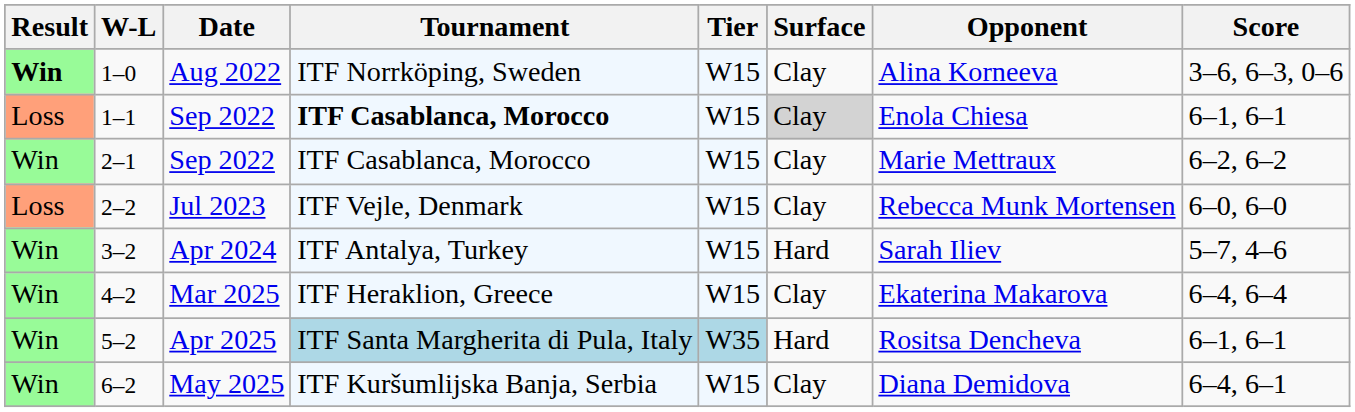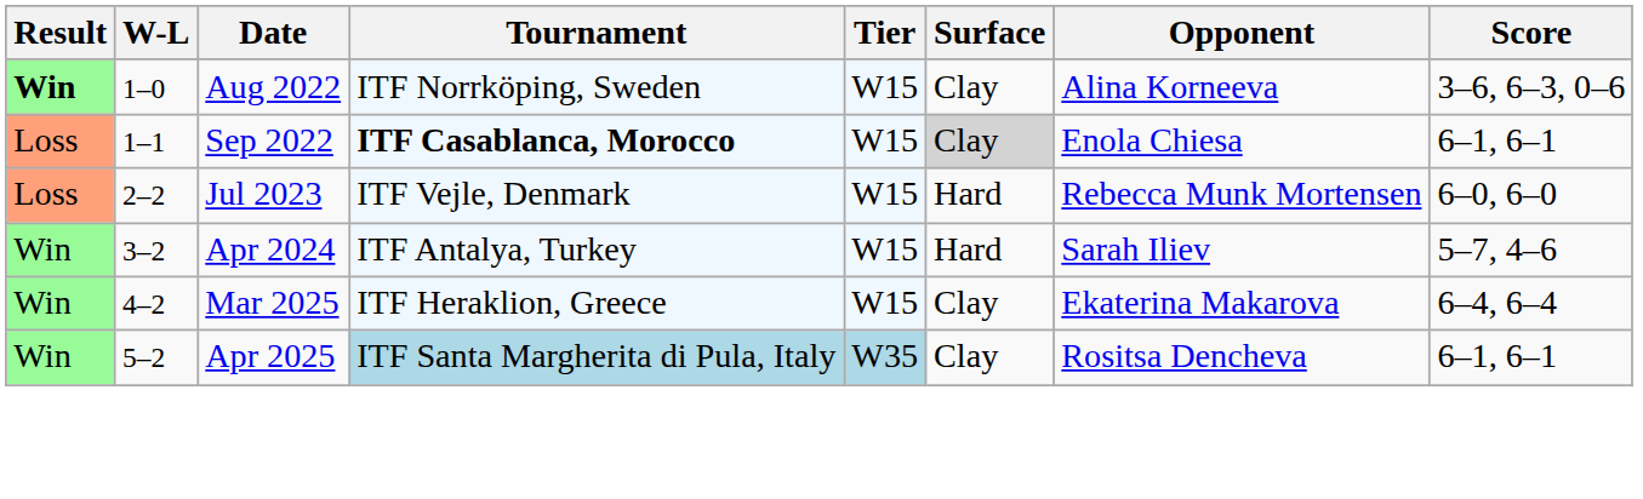- row: Win | 2–1 | Sep 2022 | ITF Casablanca, Morocco | W15 | Clay | Marie Mettraux | 6–2, 6–2
2–2 | Surface: Clay -> Hard
5–2 | Surface: Hard -> Clay
- row: Win | 6–2 | May 2025 | ITF Kuršumlijska Banja, Serbia | W15 | Clay | Diana Demidova | 6–4, 6–1
